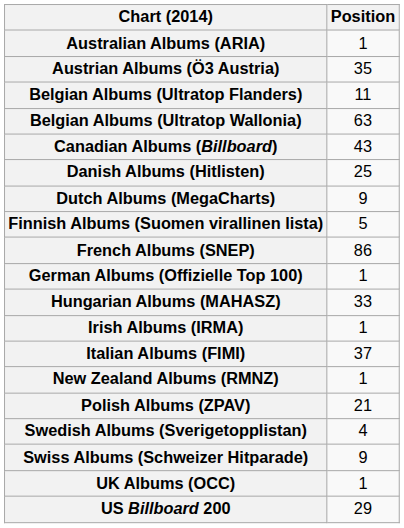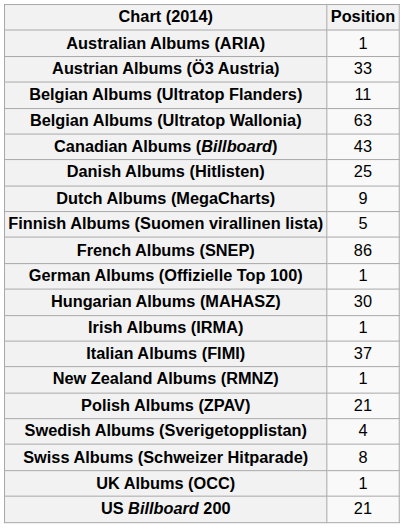Austrian Albums (Ö3 Austria) | Position: 35 -> 33
Hungarian Albums (MAHASZ) | Position: 33 -> 30
Swiss Albums (Schweizer Hitparade) | Position: 9 -> 8
US Billboard 200 | Position: 29 -> 21
